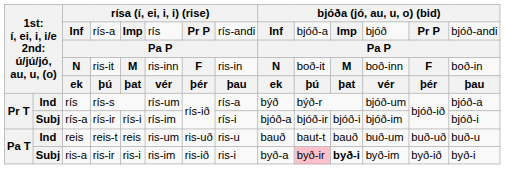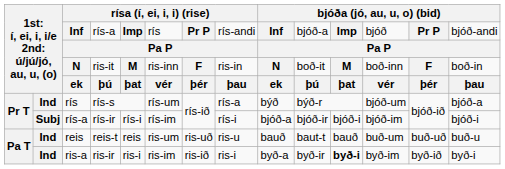ris-a | column 2: Subj -> Ind
ris-a | column 10: pink background -> no background
